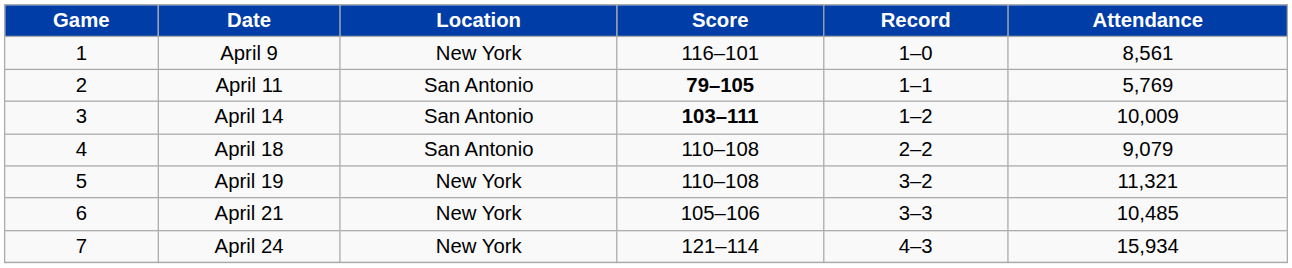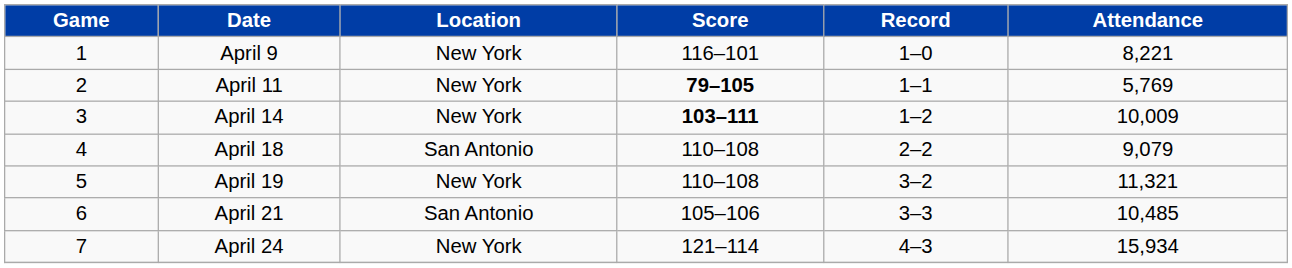April 9 | Attendance: 8,561 -> 8,221
April 11 | Location: San Antonio -> New York
April 14 | Location: San Antonio -> New York
April 21 | Location: New York -> San Antonio
